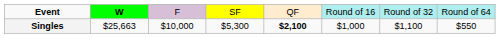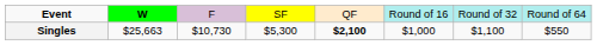Singles | column 3: $10,000 -> $10,730
